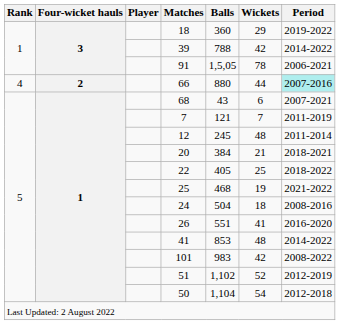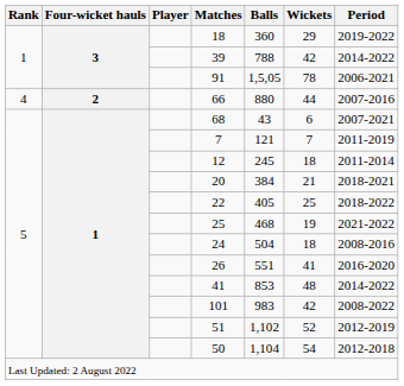66 | Period: paleturquoise background -> no background
12 | Wickets: 48 -> 18
